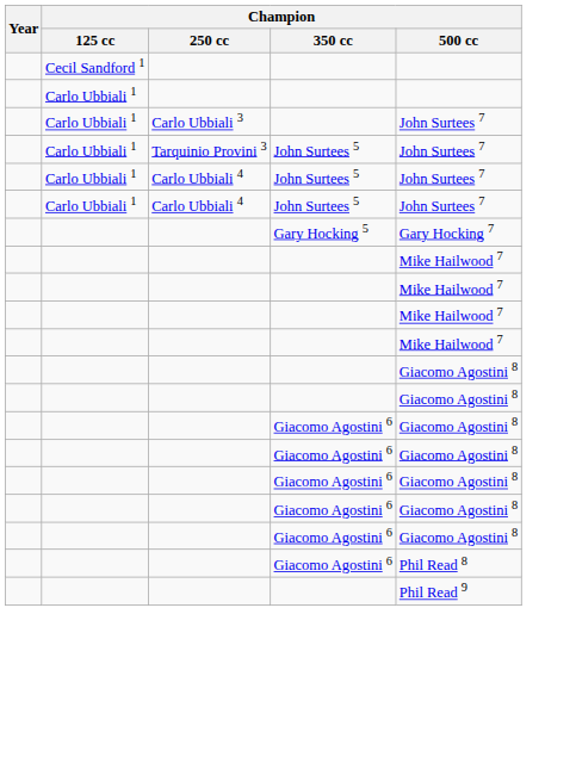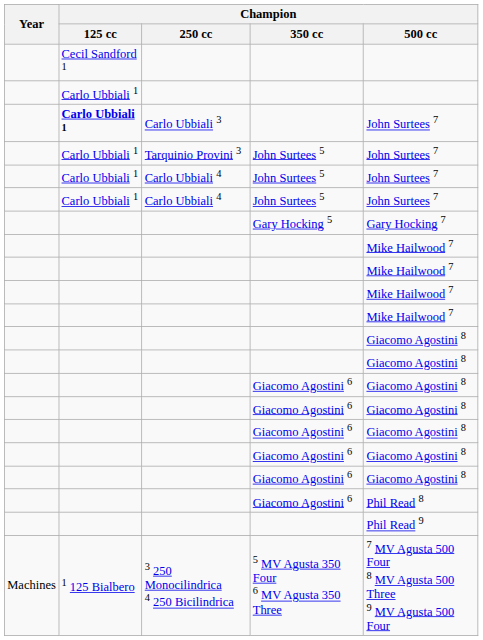Carlo Ubbiali 3 | Champion / 125 cc: normal -> bold
+ row: Machines | 1 125 Bialbero | 3 250 Monocilindrica 4 250 Bicilindrica | 5 MV Agusta 350 Four 6 MV Agusta 350 Three | 7 MV Agusta 500 Four 8 MV Agusta 500 Three 9 MV Agusta 500 Four
